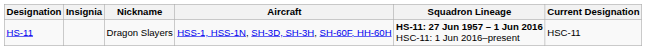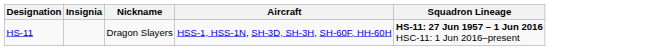- column: Current Designation | HSC-11
